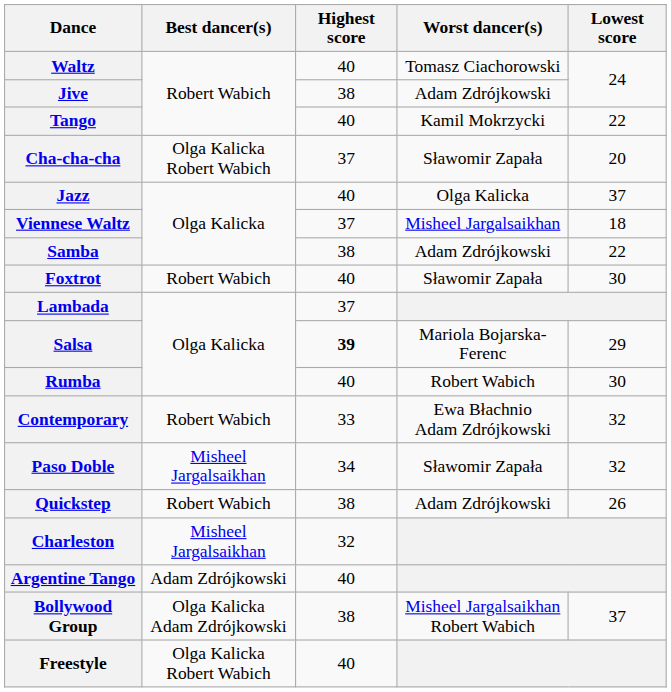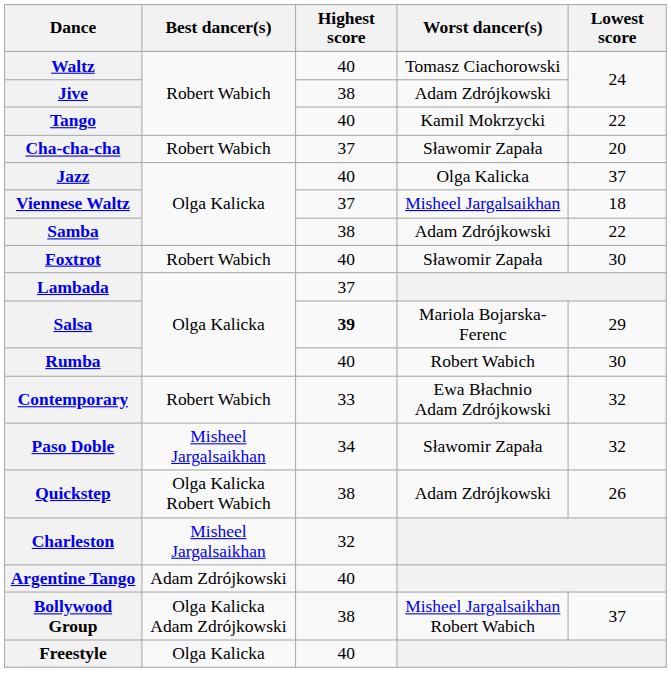Cha-cha-cha | Best dancer(s): Olga Kalicka Robert Wabich -> Robert Wabich
Quickstep | Best dancer(s): Robert Wabich -> Olga Kalicka Robert Wabich
Freestyle | Best dancer(s): Olga Kalicka Robert Wabich -> Olga Kalicka
